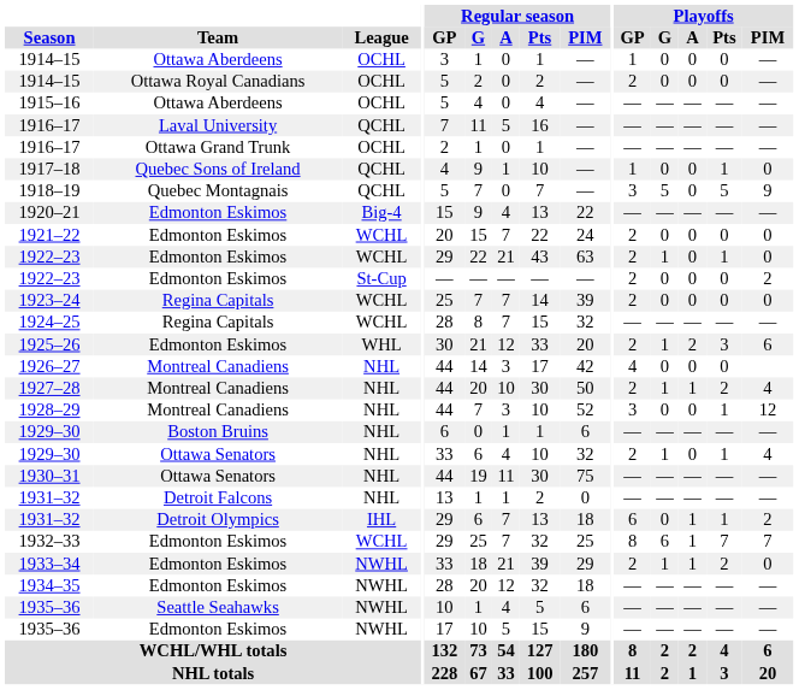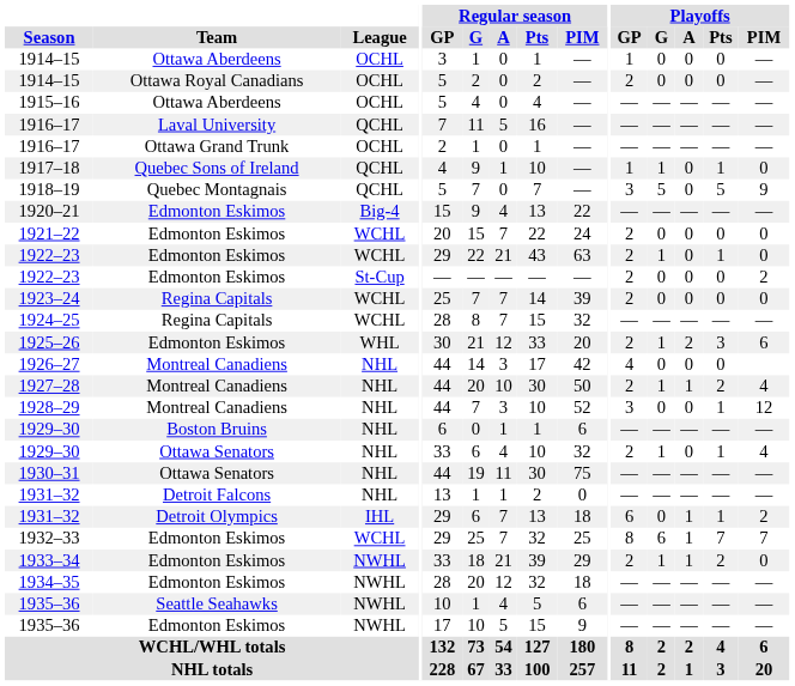1917–18 | Playoffs / G: 0 -> 1
